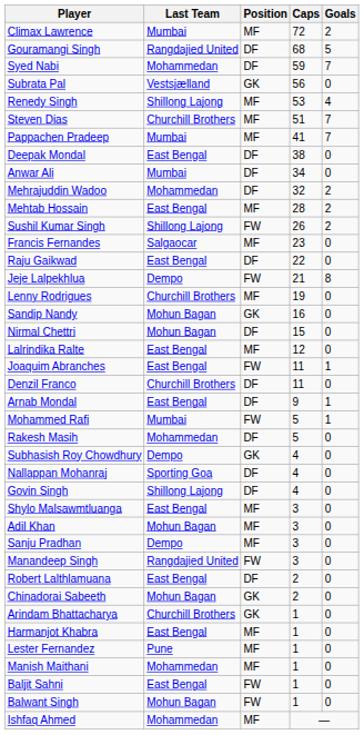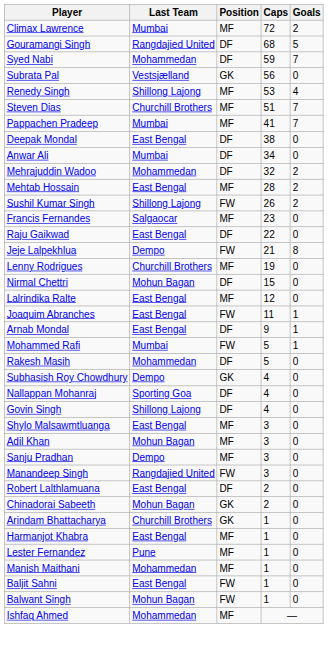- row: Sandip Nandy | Mohun Bagan | GK | 16 | 0
- row: Denzil Franco | Churchill Brothers | DF | 11 | 0
